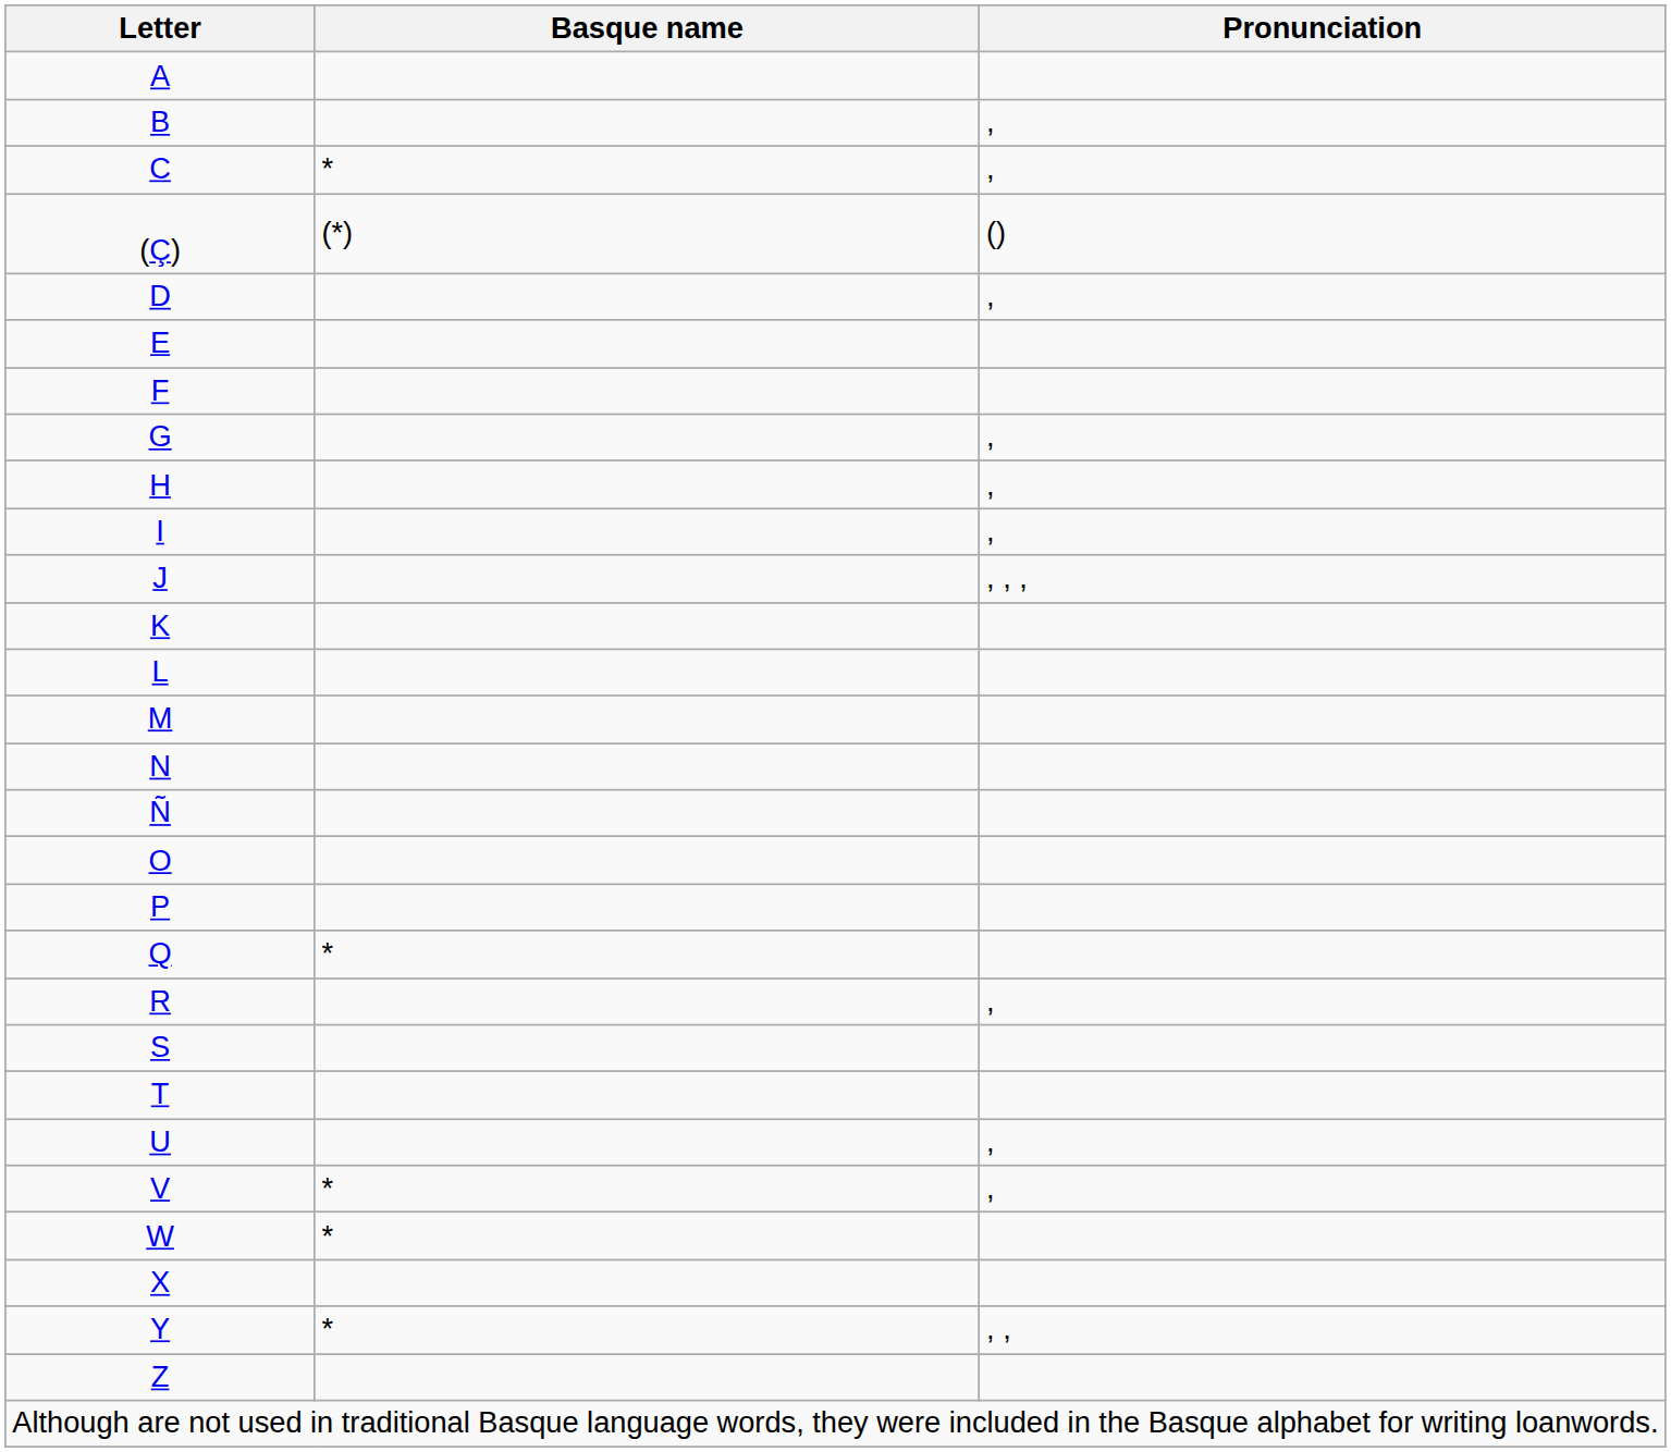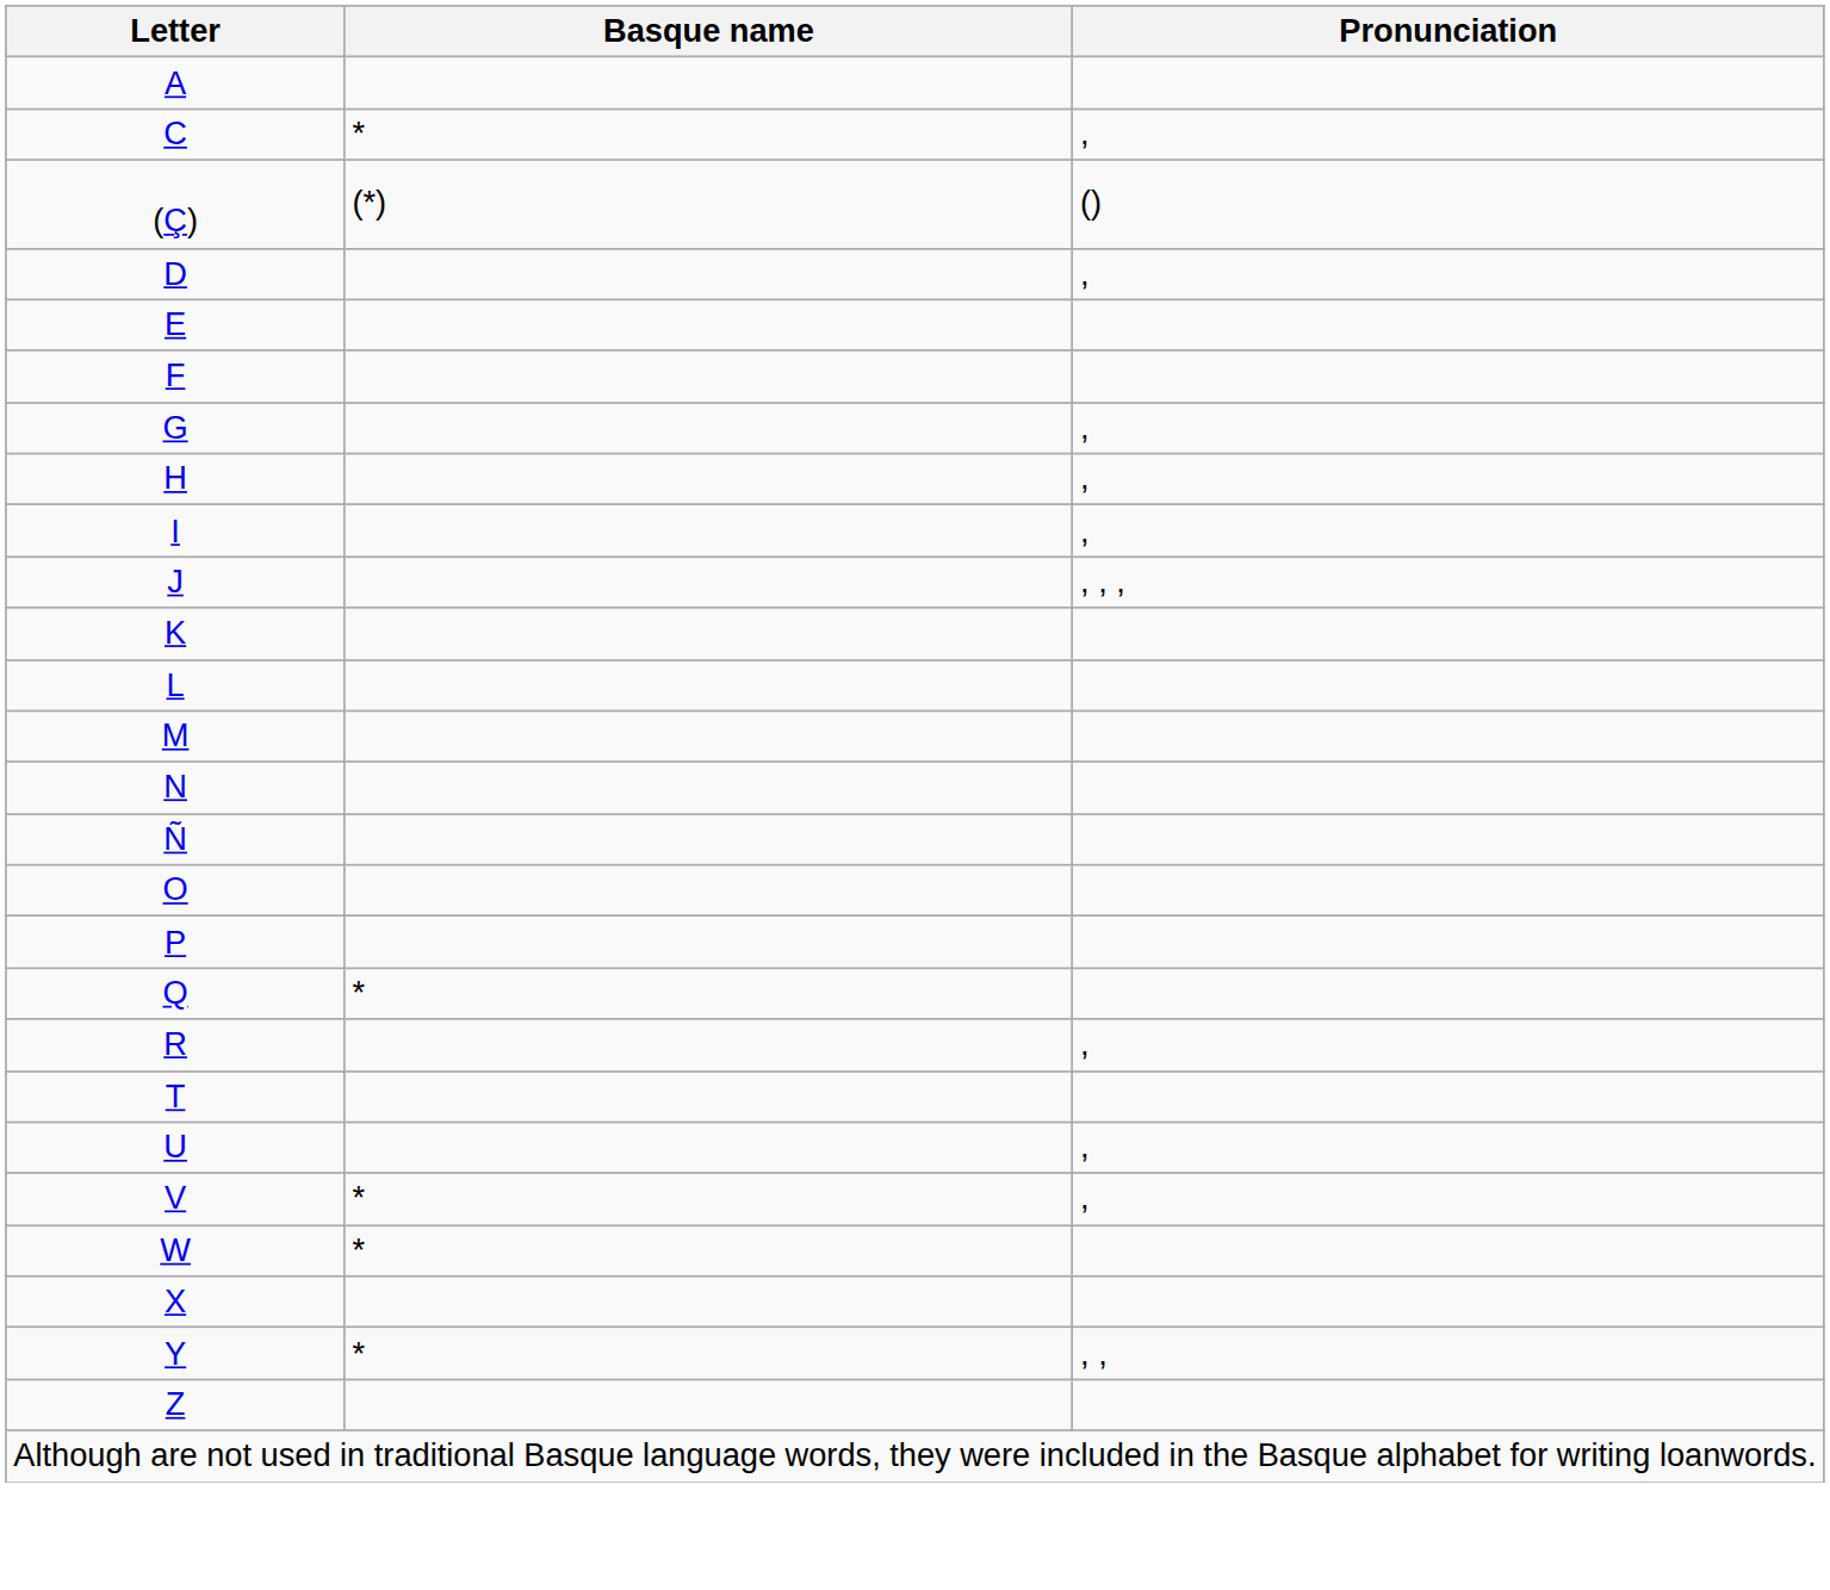- row: B | ,
- row: S
